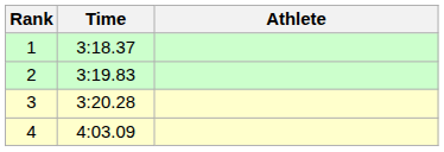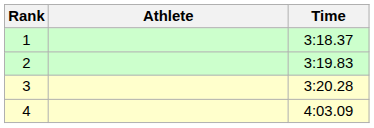columns swapped: Athlete <-> Time
